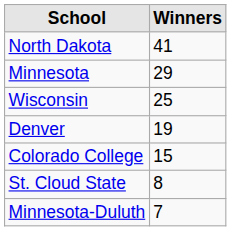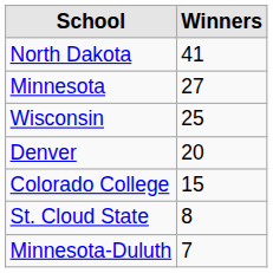Minnesota | Winners: 29 -> 27
Denver | Winners: 19 -> 20
